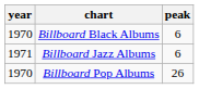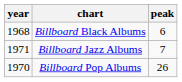Billboard Black Albums | year: 1970 -> 1968
Billboard Jazz Albums | peak: 6 -> 7
